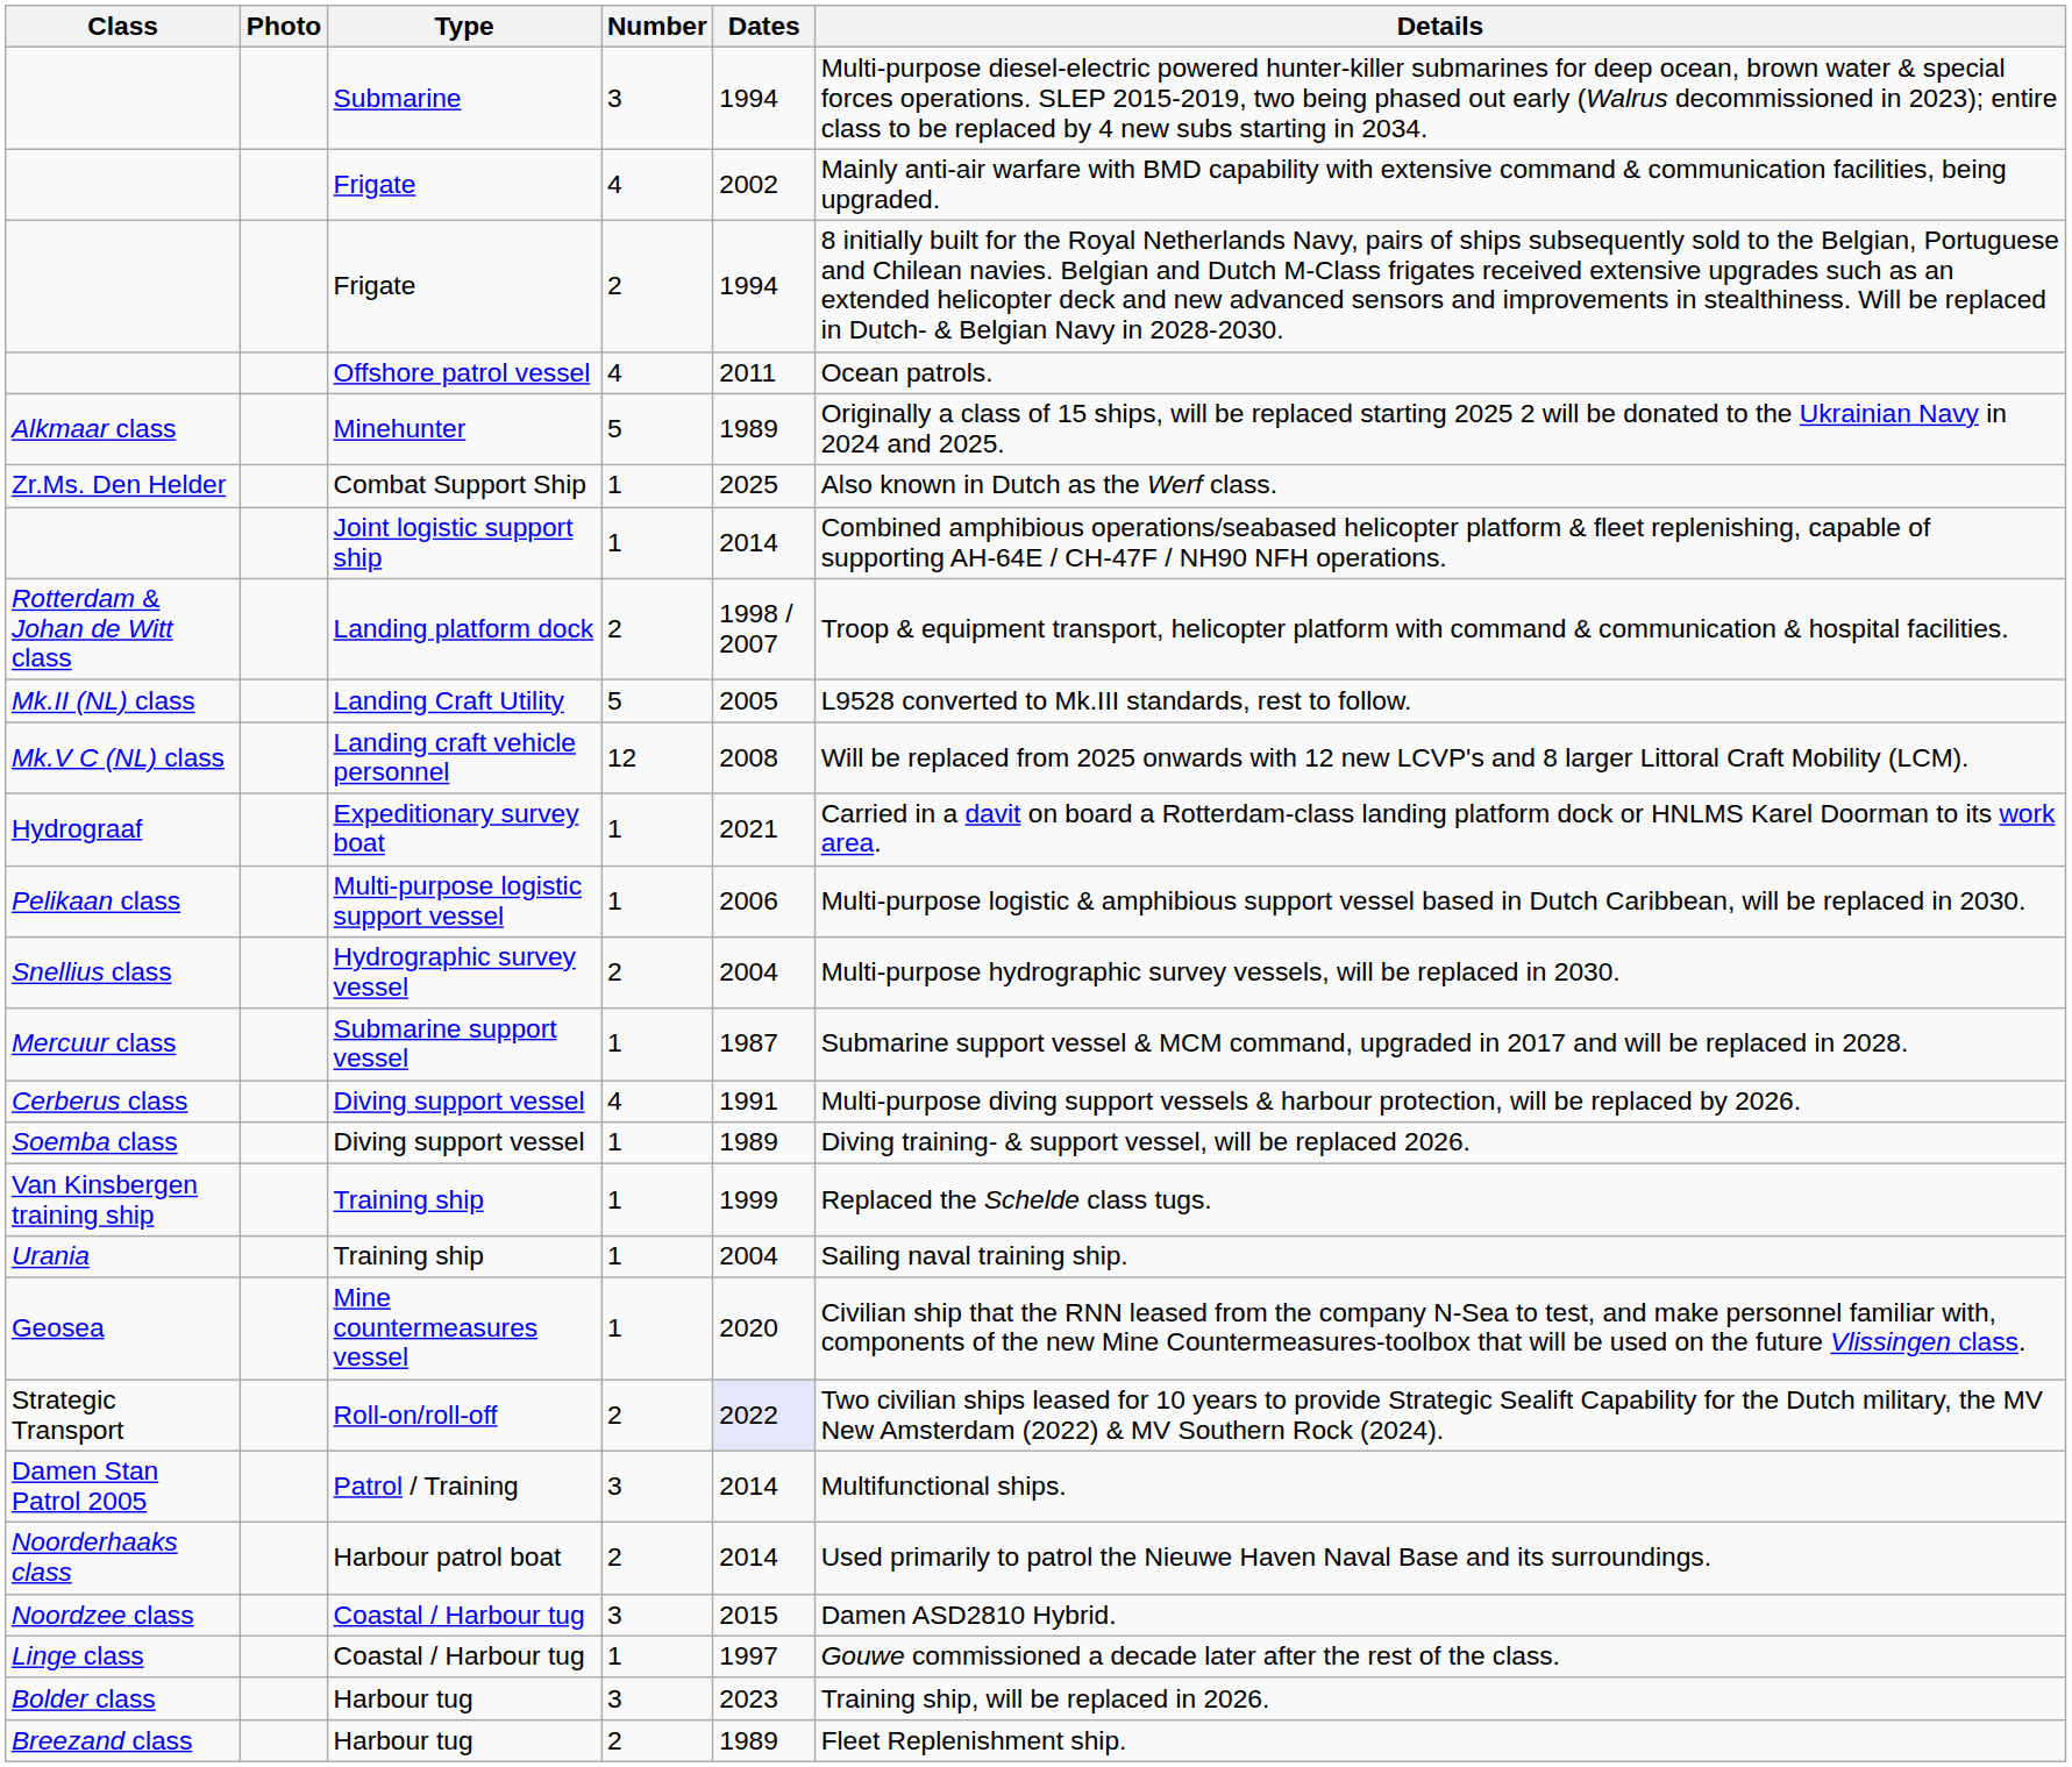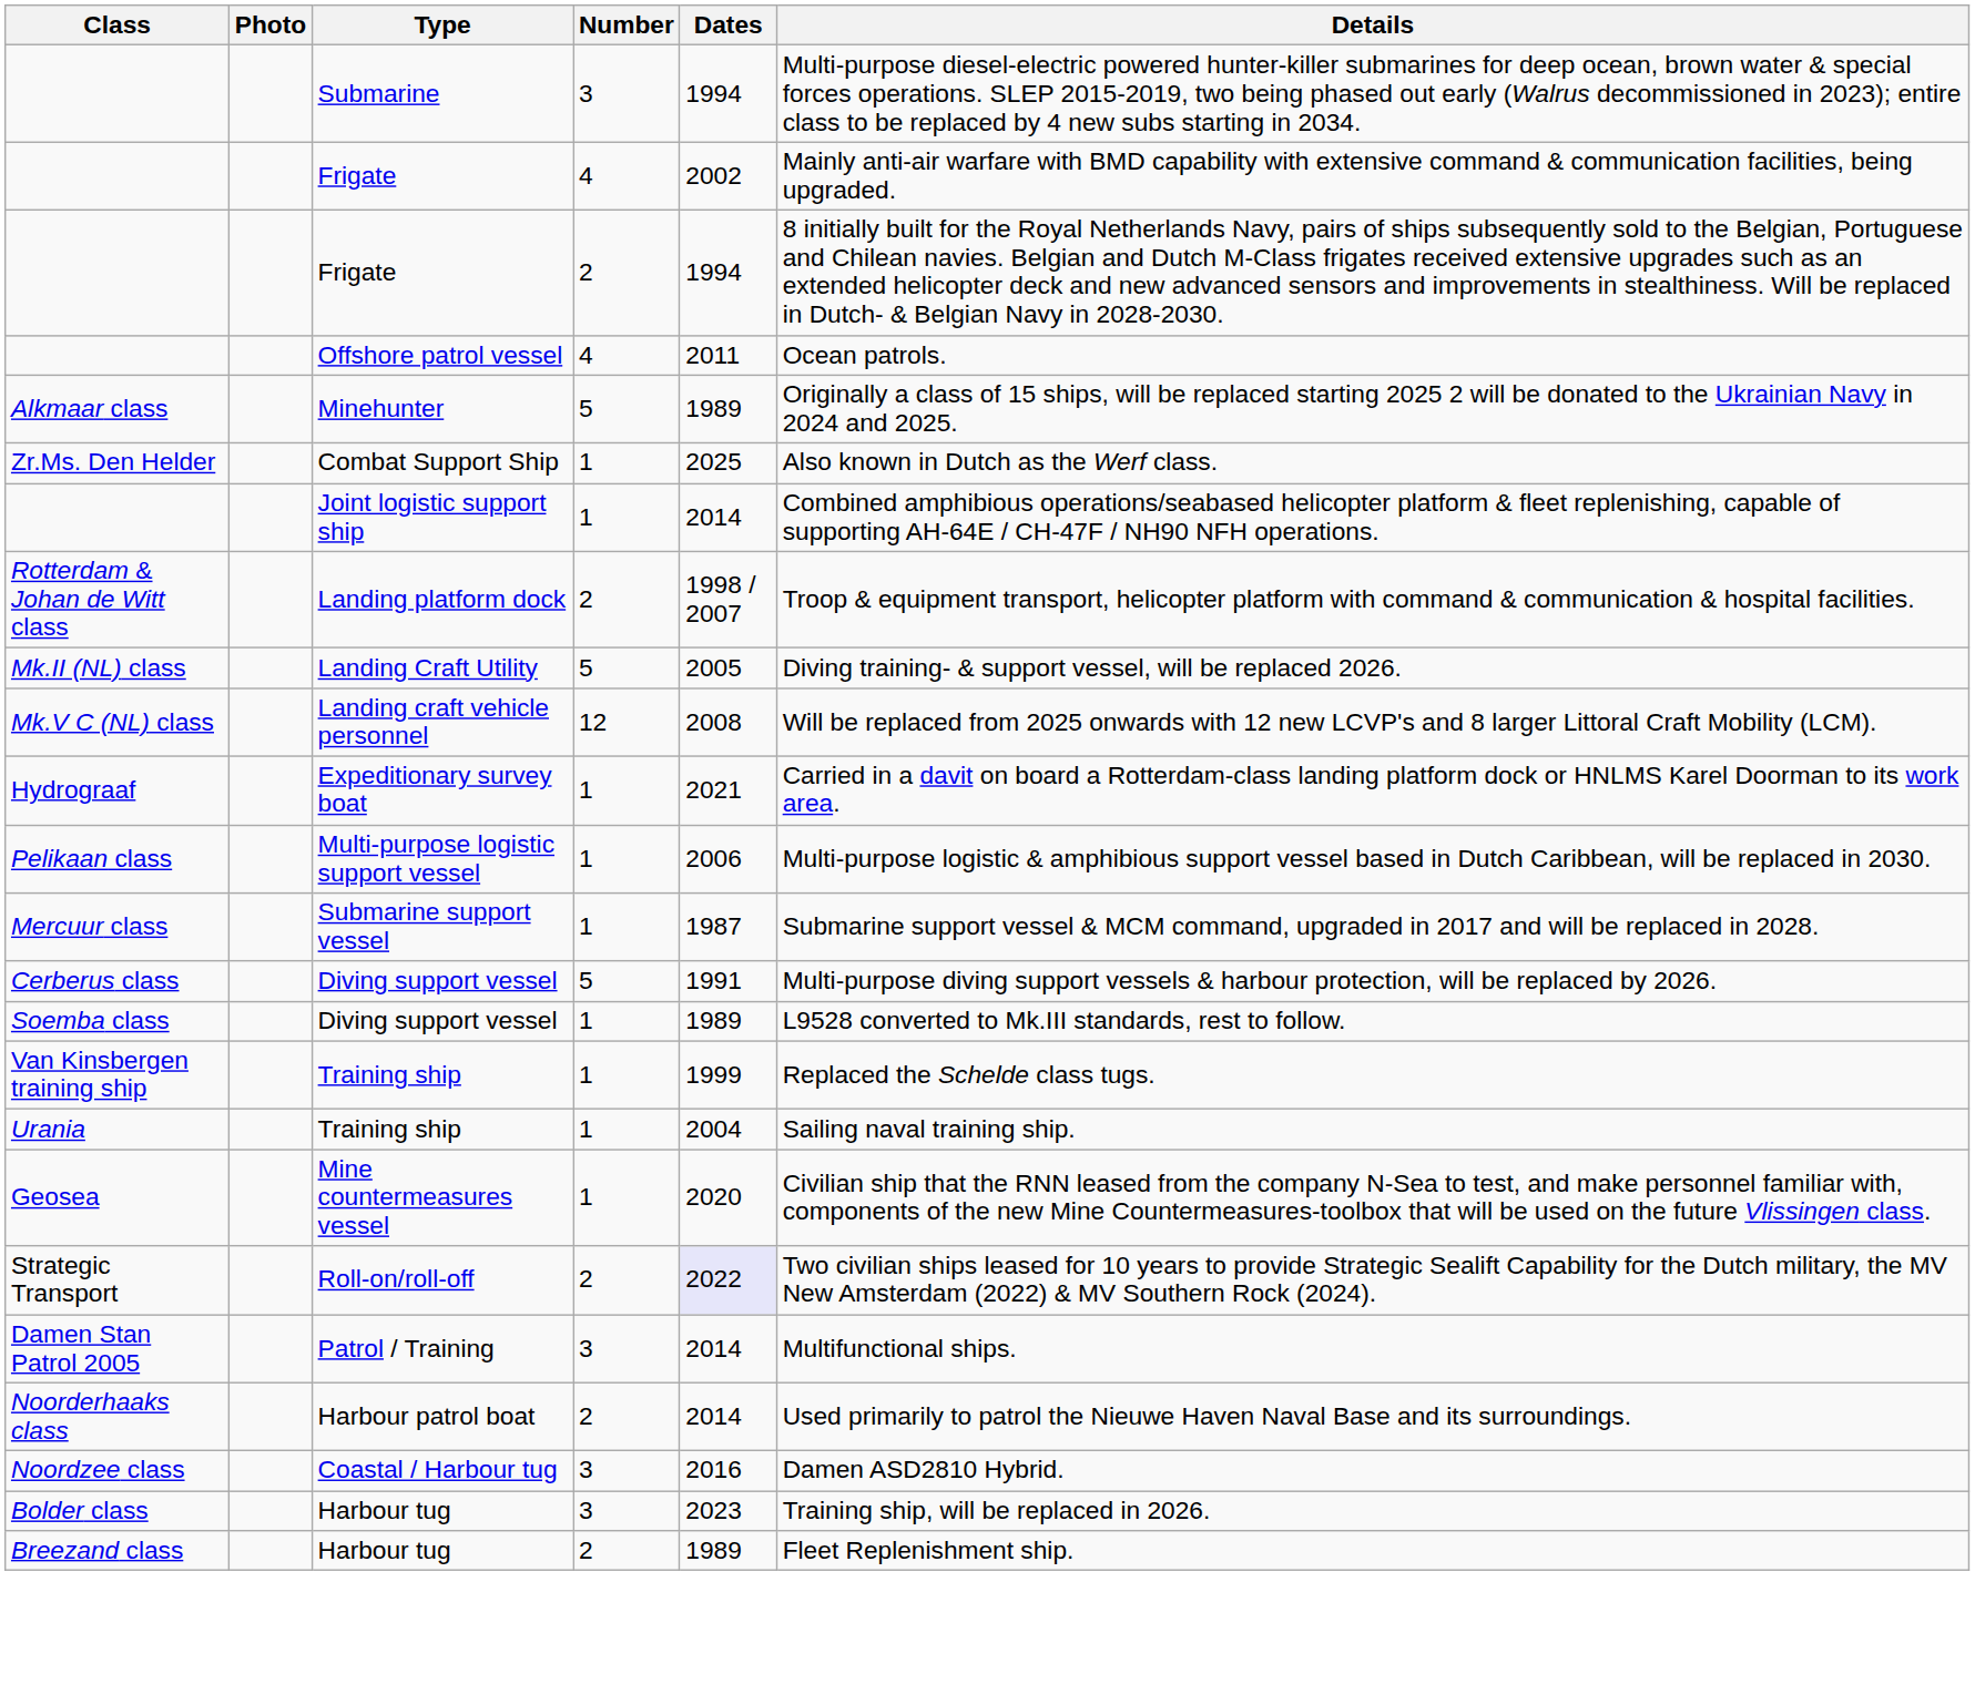Mk.II (NL) class | Details: L9528 converted to Mk.III standards, rest to follow. -> Diving training- & support vessel, will be replaced 2026.
- row: Snellius class | Hydrographic survey vessel | 2 | 2004 | Multi-purpose hydrographic survey vessels, will be replaced in 2030.
Cerberus class | Number: 4 -> 5
Soemba class | Details: Diving training- & support vessel, will be replaced 2026. -> L9528 converted to Mk.III standards, rest to follow.
Noordzee class | Dates: 2015 -> 2016
- row: Linge class | Coastal / Harbour tug | 1 | 1997 | Gouwe commissioned a decade later after the rest of the class.
